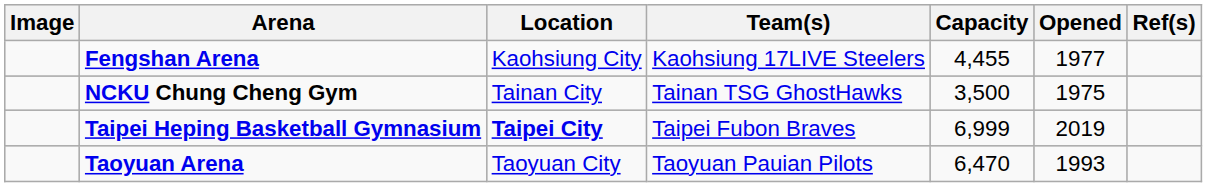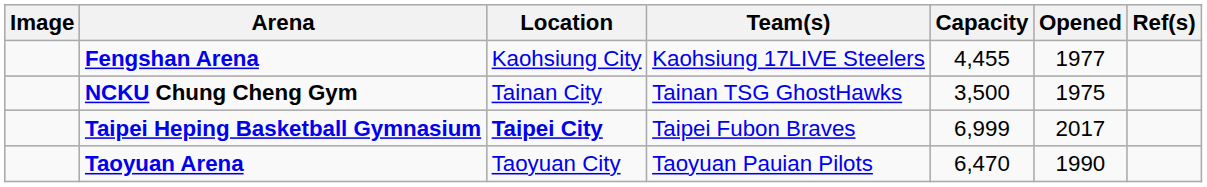Taipei Heping Basketball Gymnasium | Opened: 2019 -> 2017
Taoyuan Arena | Opened: 1993 -> 1990
